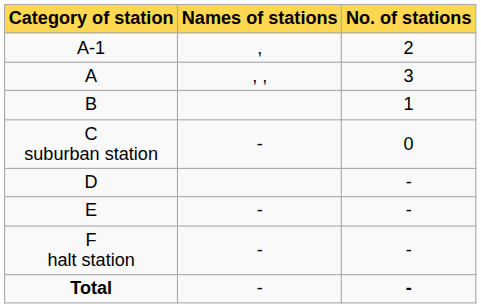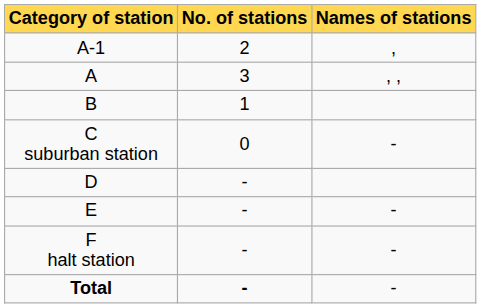columns swapped: No. of stations <-> Names of stations
